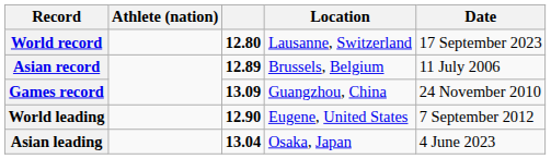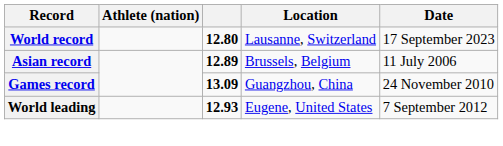World leading | column 3: 12.90 -> 12.93
- row: Asian leading | 13.04 | Osaka, Japan | 4 June 2023
